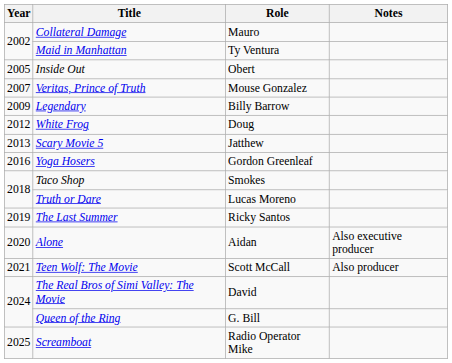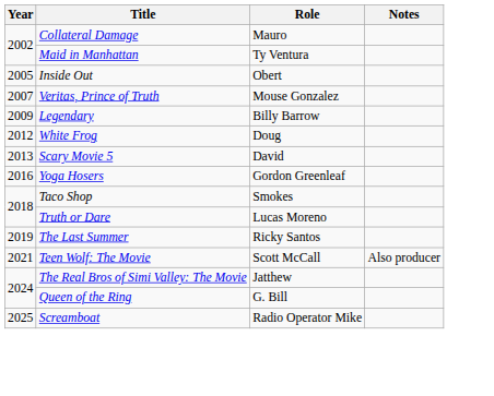Scary Movie 5 | Role: Jatthew -> David
- row: 2020 | Alone | Aidan | Also executive producer
The Real Bros of Simi Valley: The Movie | Role: David -> Jatthew
